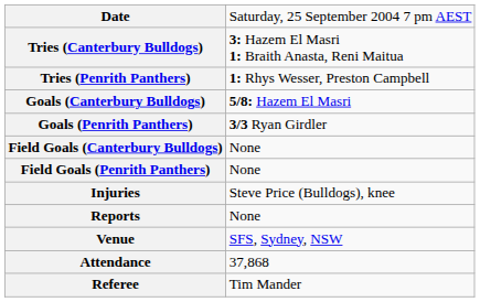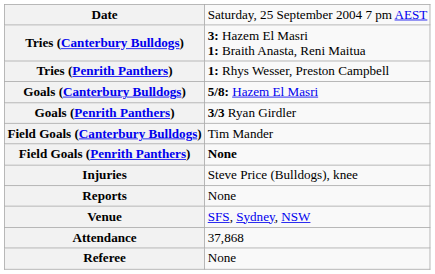Field Goals (Canterbury Bulldogs) | column 2: None -> Tim Mander
Field Goals (Penrith Panthers) | column 2: normal -> bold
Referee | column 2: Tim Mander -> None
